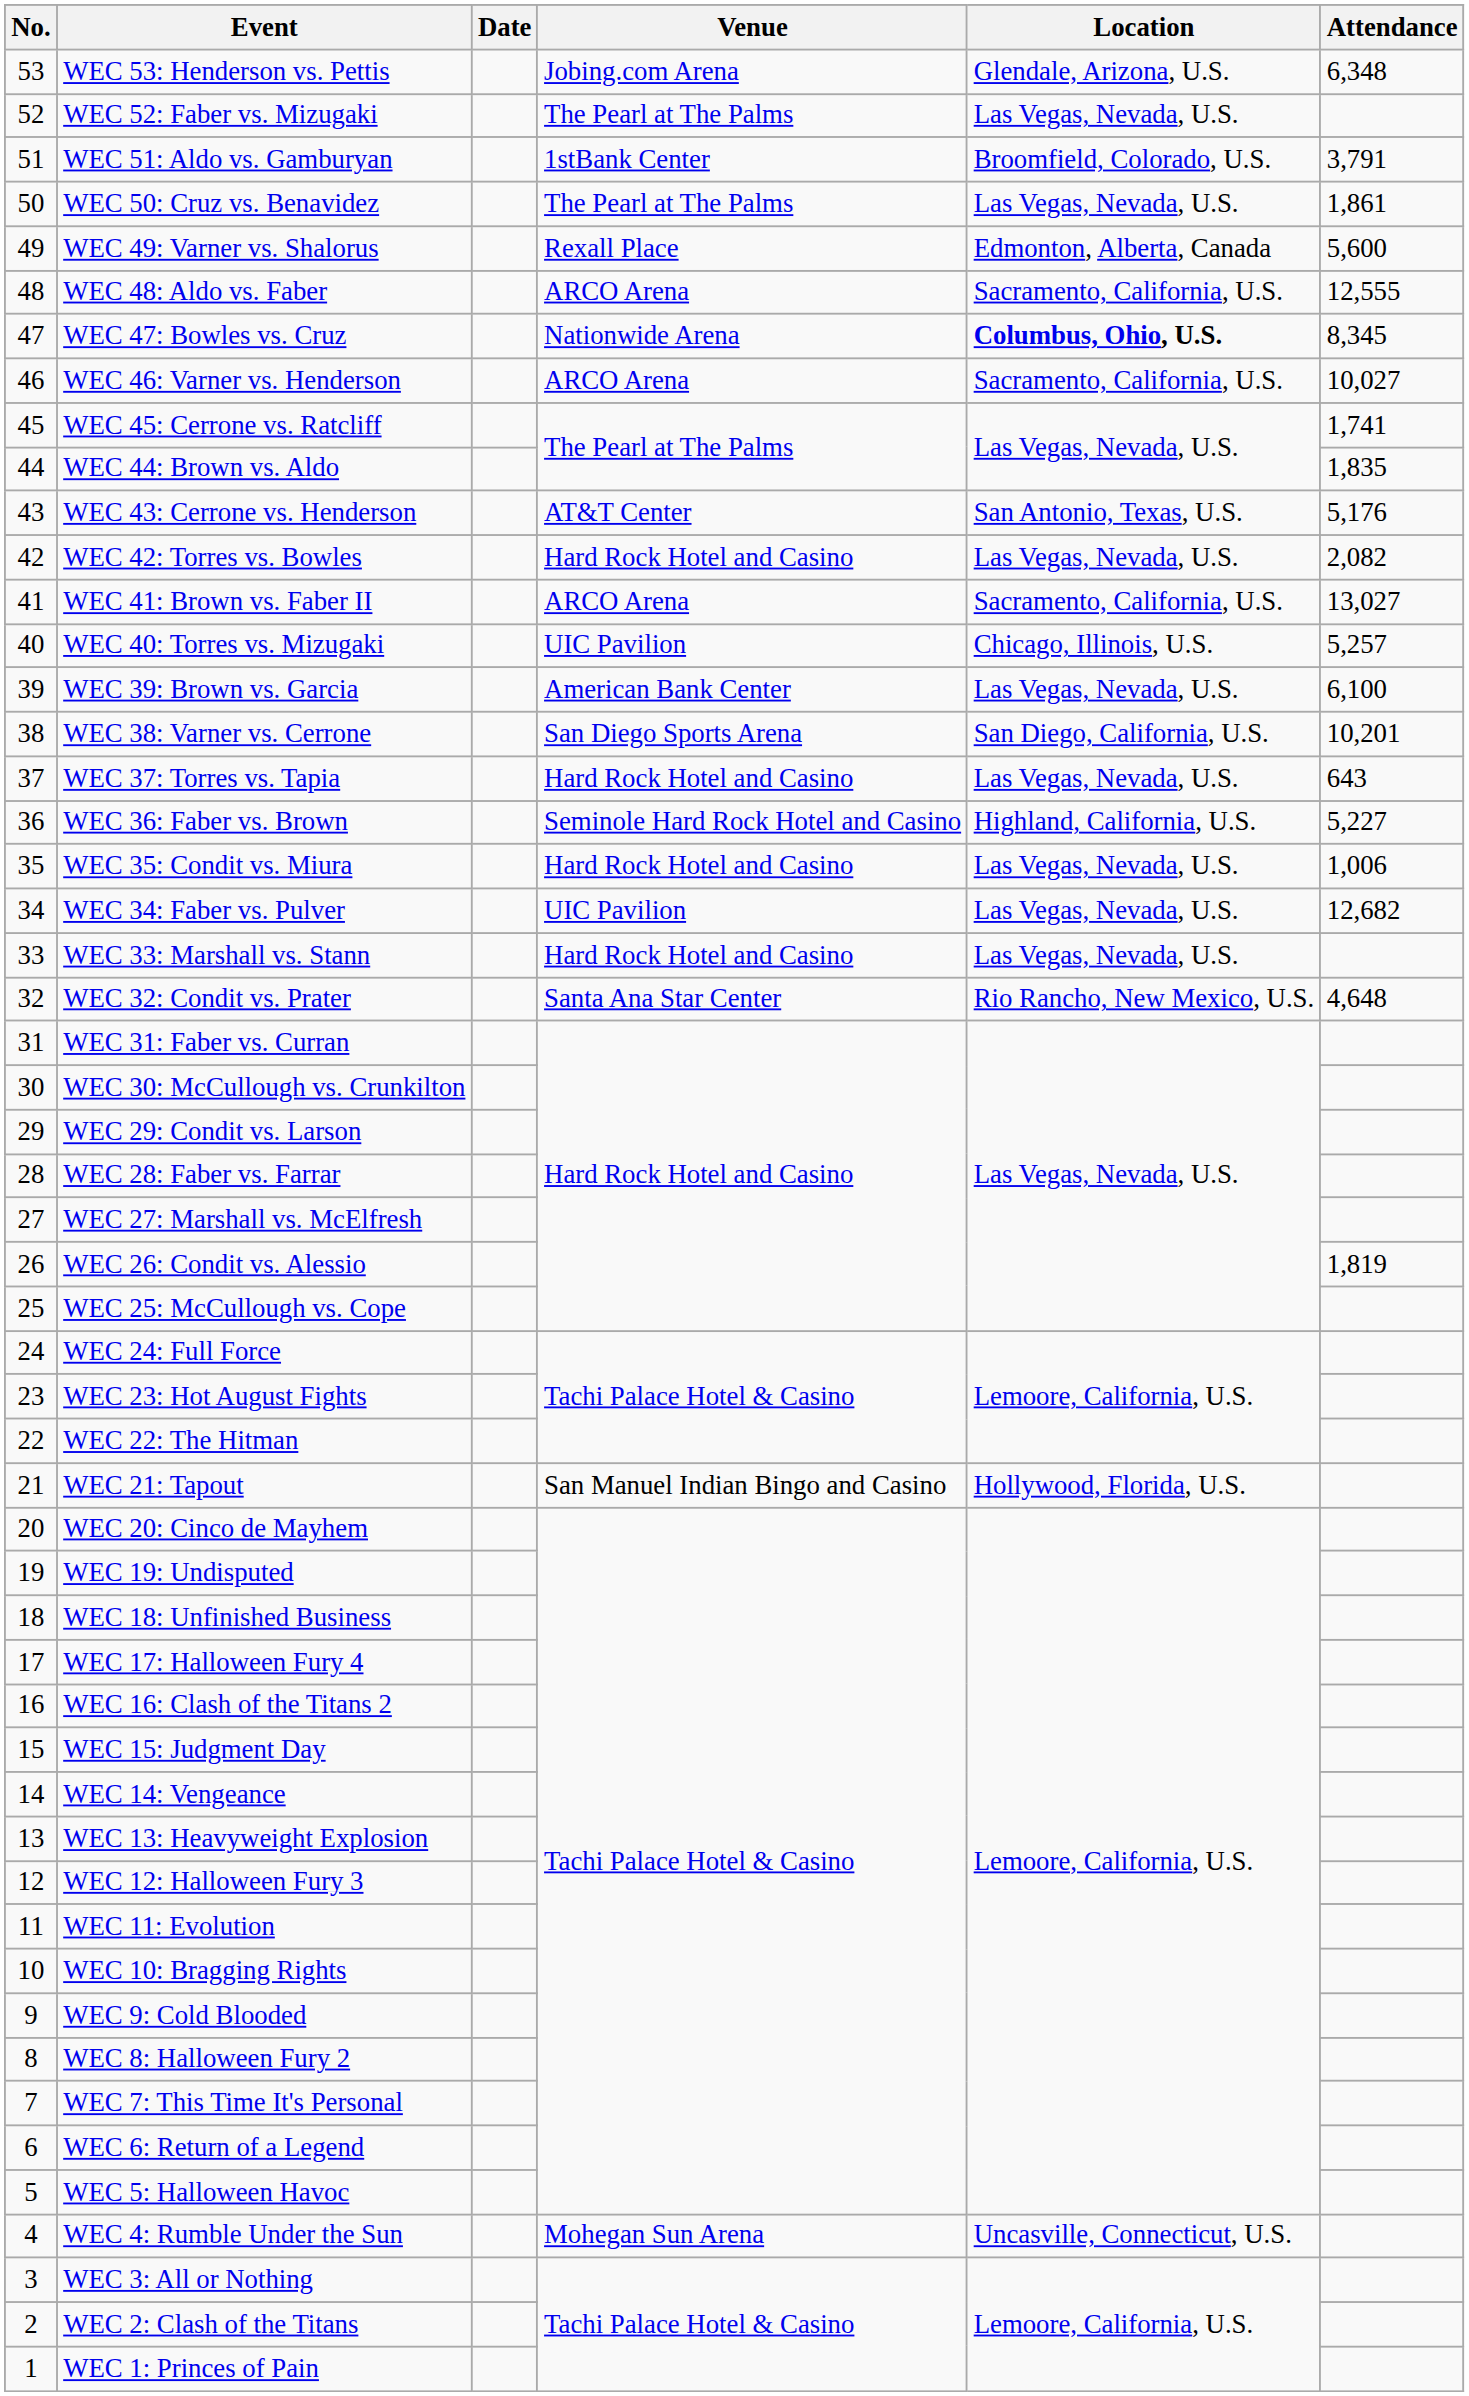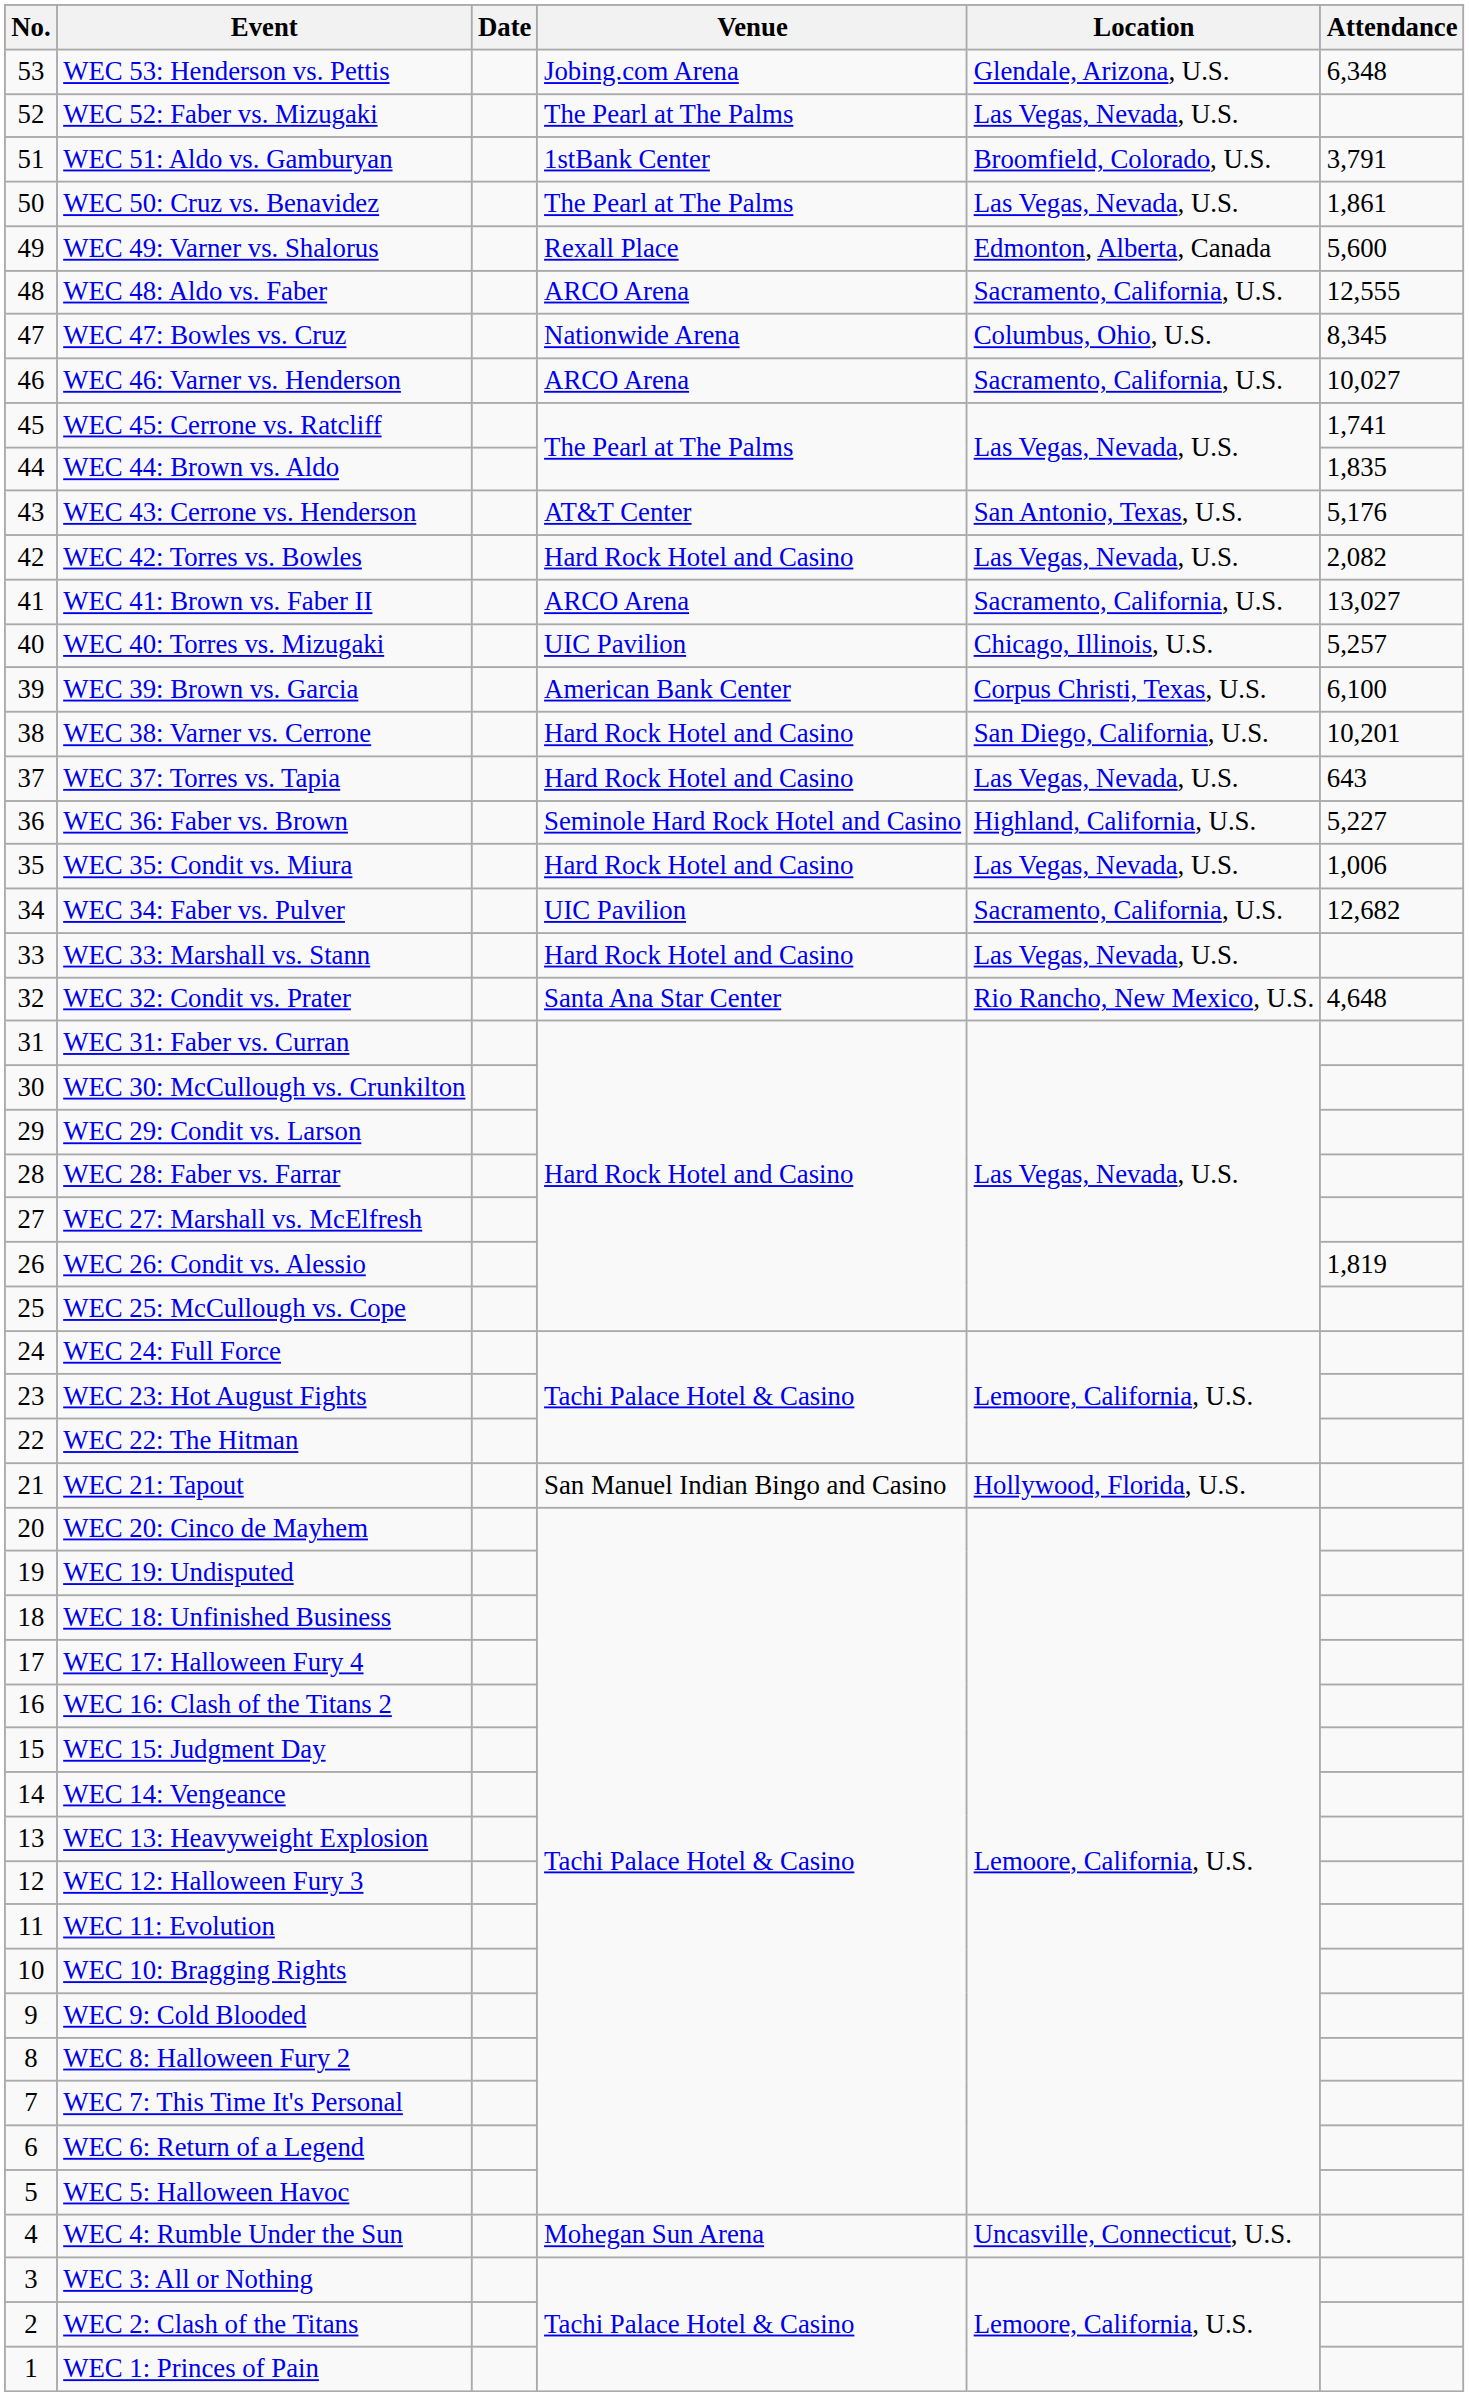WEC 47: Bowles vs. Cruz | Location: bold -> normal
WEC 39: Brown vs. Garcia | Location: Las Vegas, Nevada, U.S. -> Corpus Christi, Texas, U.S.
WEC 38: Varner vs. Cerrone | Venue: San Diego Sports Arena -> Hard Rock Hotel and Casino
WEC 34: Faber vs. Pulver | Location: Las Vegas, Nevada, U.S. -> Sacramento, California, U.S.
